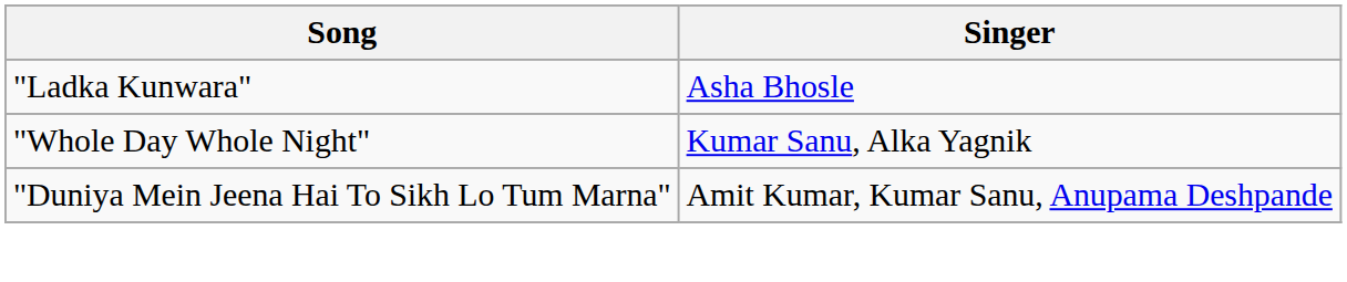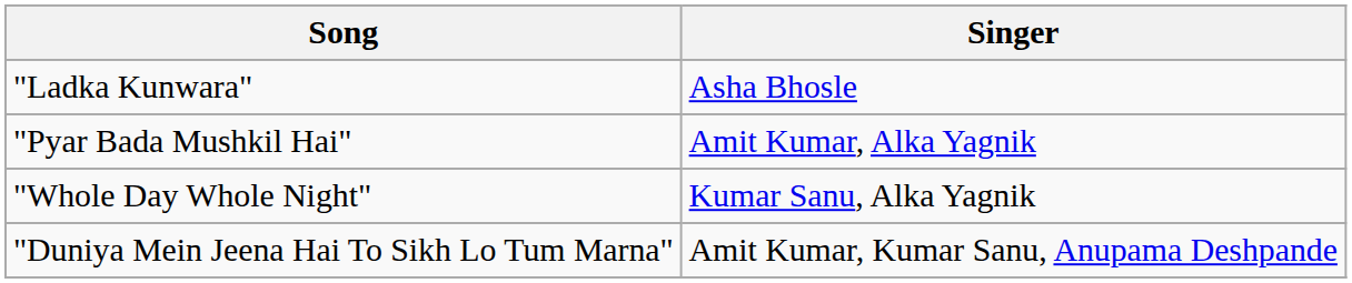+ row: "Pyar Bada Mushkil Hai" | Amit Kumar, Alka Yagnik
